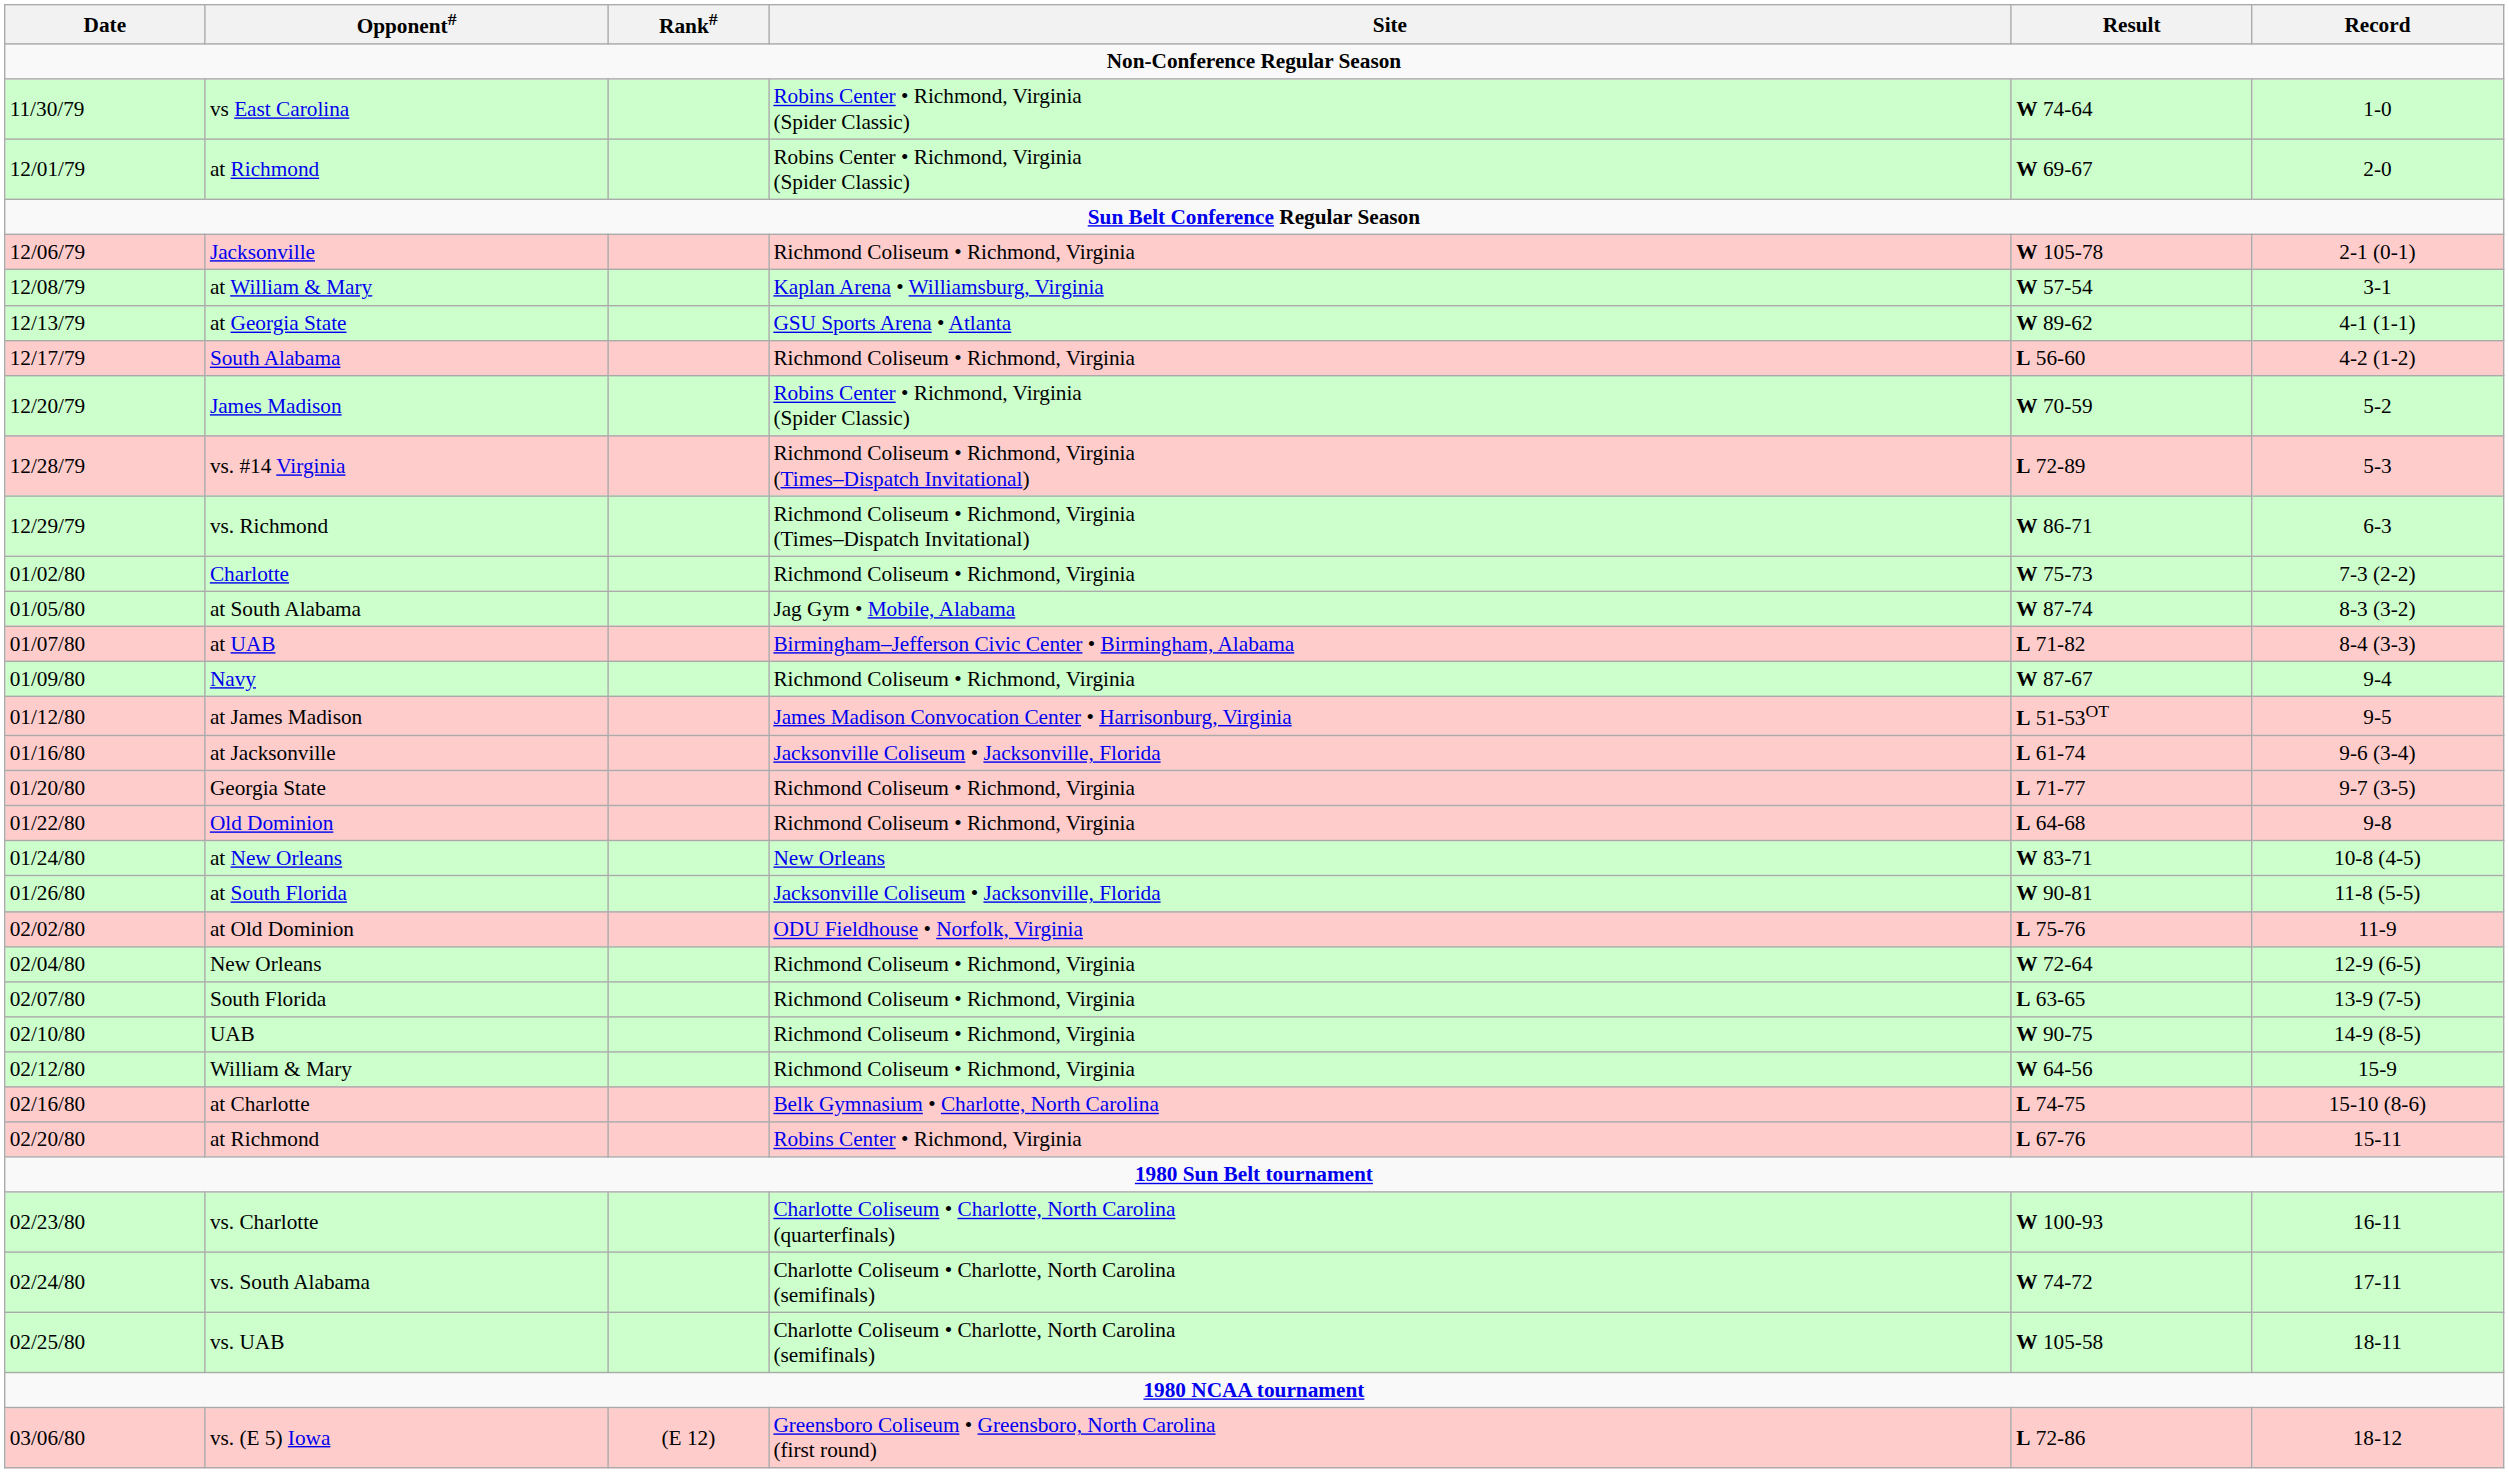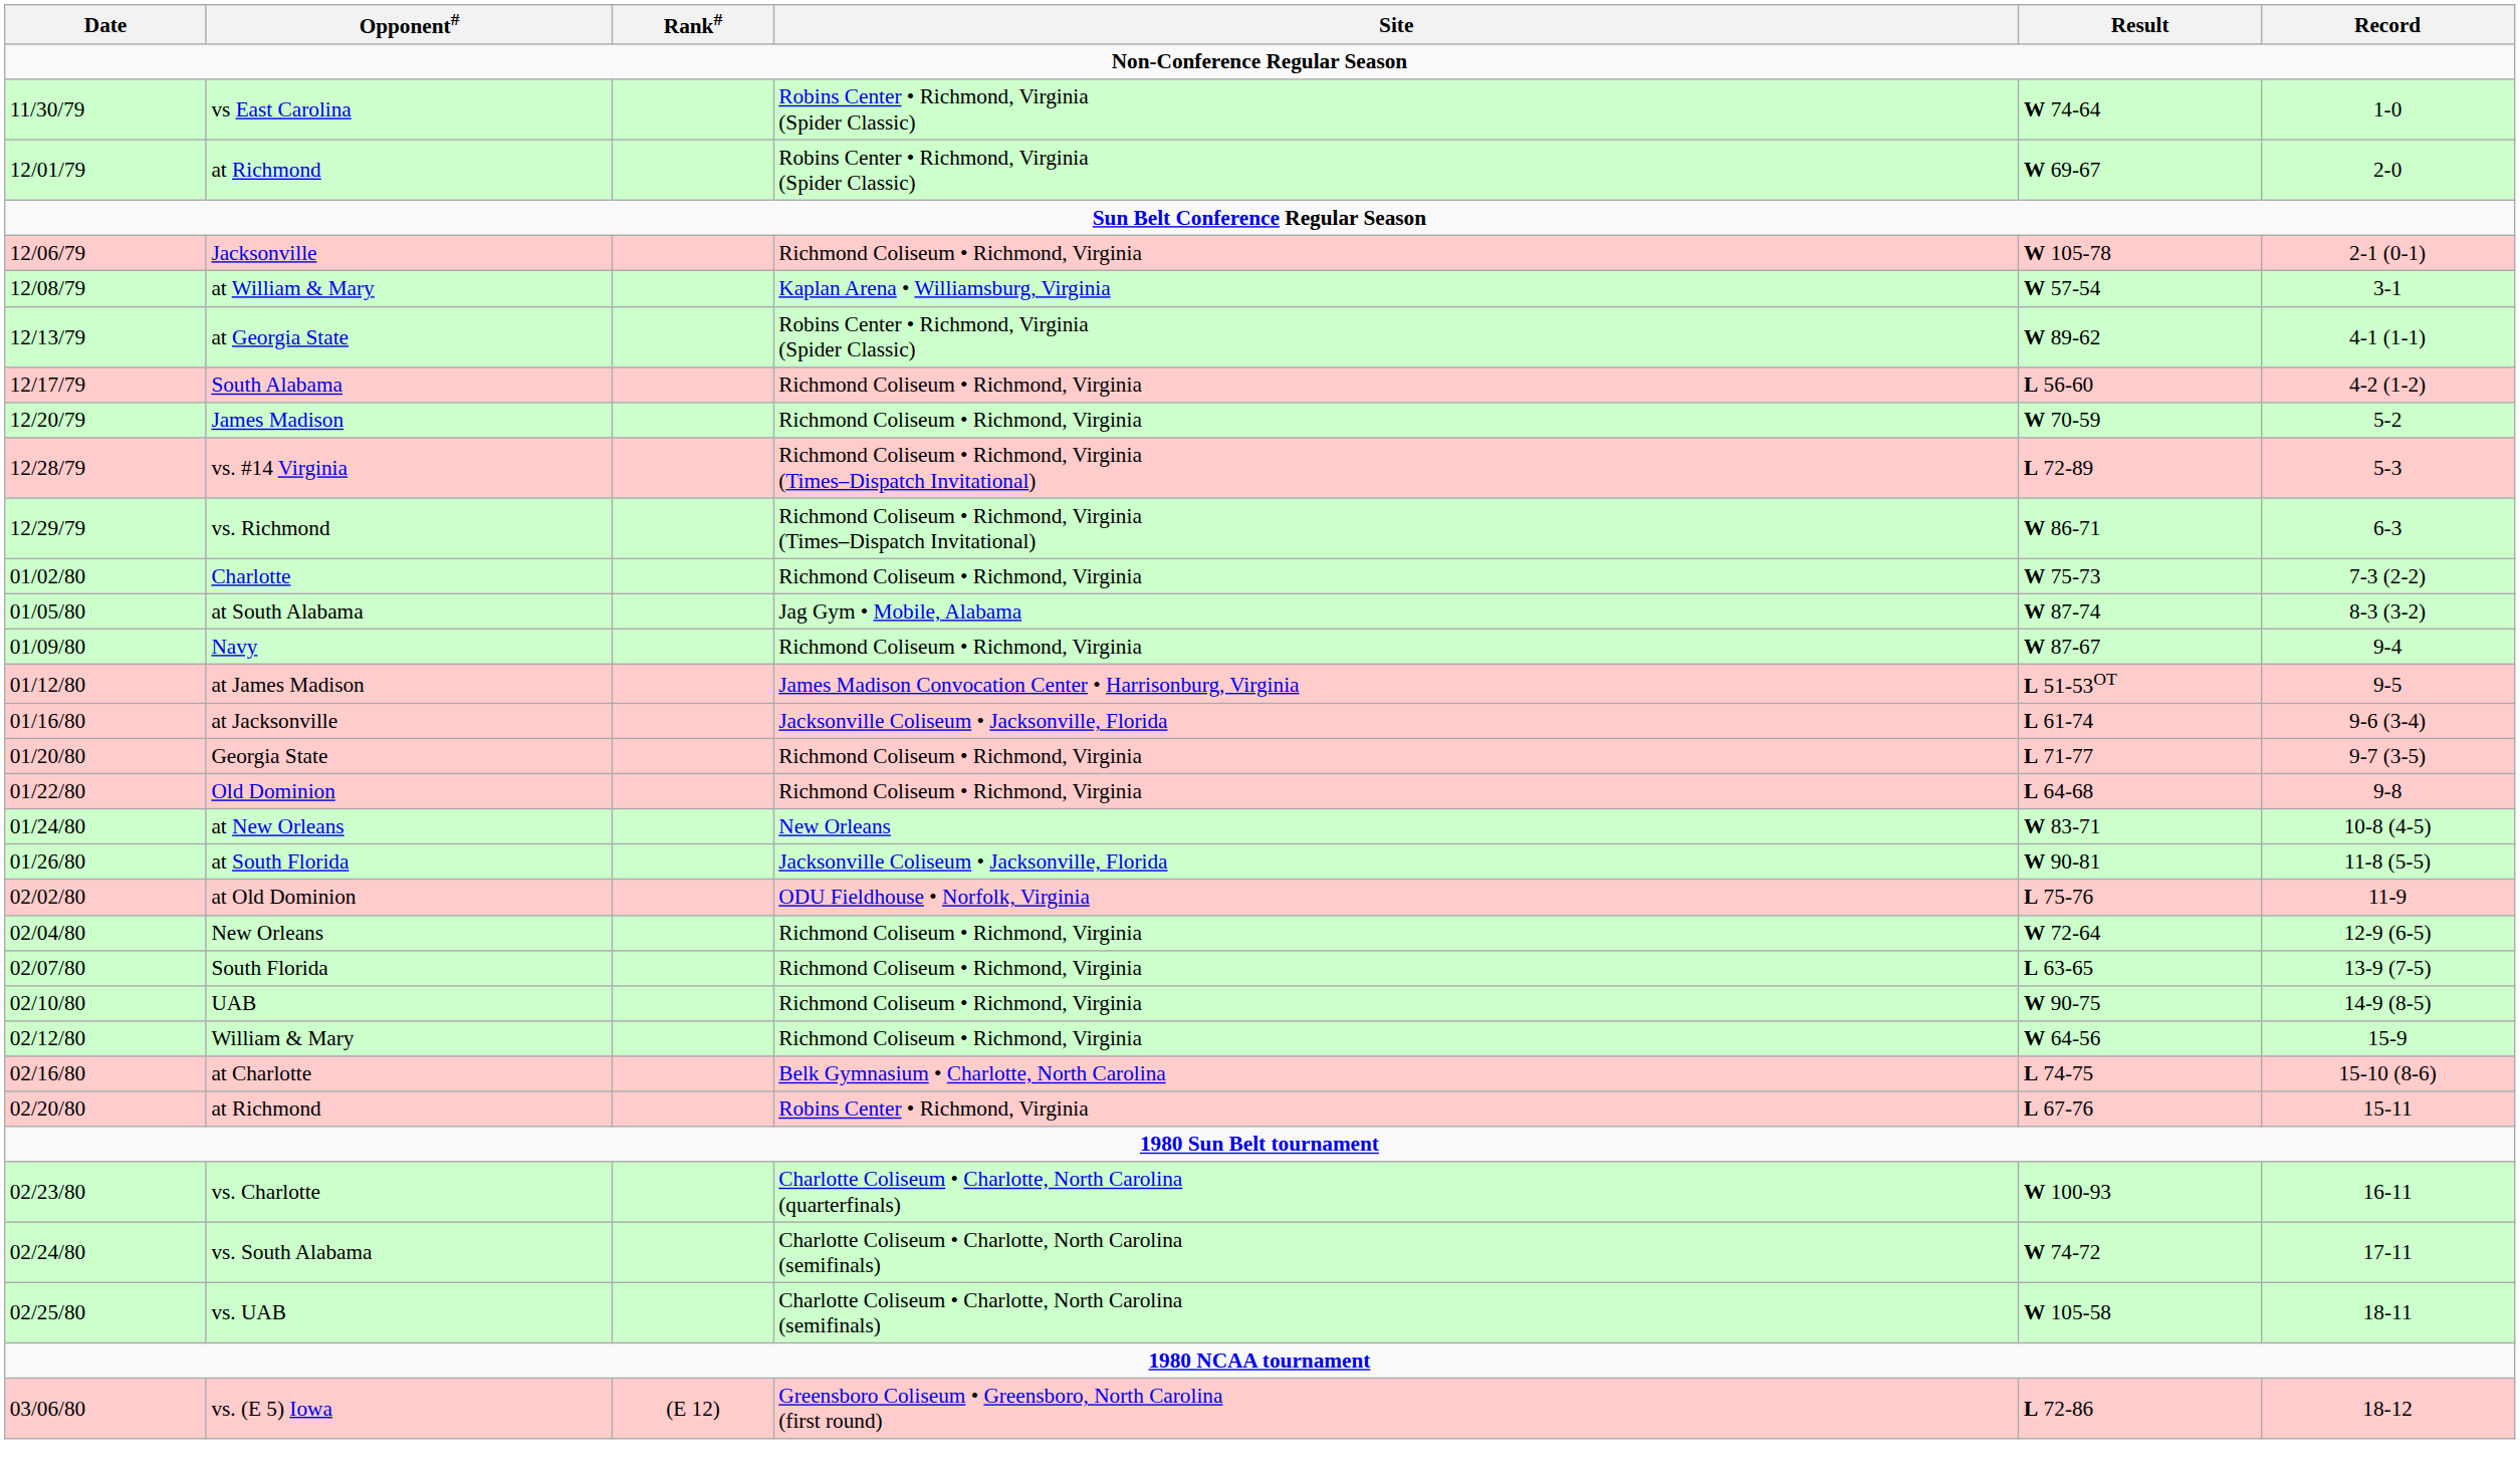at Georgia State | Site: GSU Sports Arena • Atlanta -> Robins Center • Richmond, Virginia (Spider Classic)
James Madison | Site: Robins Center • Richmond, Virginia (Spider Classic) -> Richmond Coliseum • Richmond, Virginia
- row: 01/07/80 | at UAB | Birmingham–Jefferson Civic Center • Birmingham, Alabama | L 71-82 | 8-4 (3-3)
